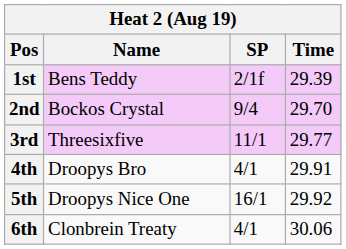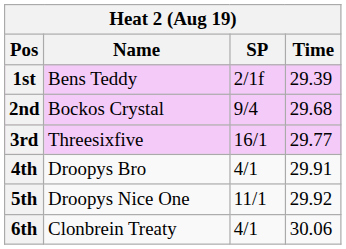2nd | Time: 29.70 -> 29.68
3rd | SP: 11/1 -> 16/1
5th | SP: 16/1 -> 11/1
